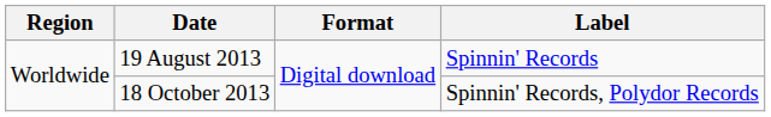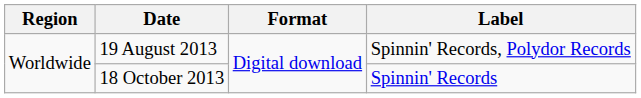19 August 2013 | Label: Spinnin' Records -> Spinnin' Records, Polydor Records
18 October 2013 | Label: Spinnin' Records, Polydor Records -> Spinnin' Records
